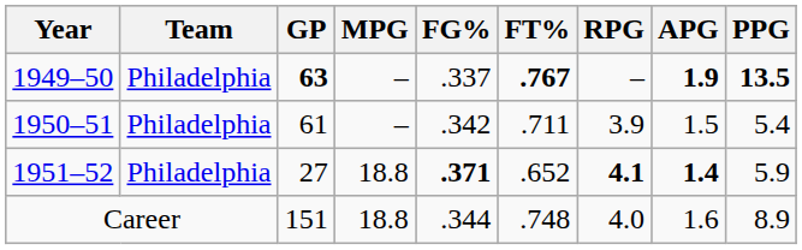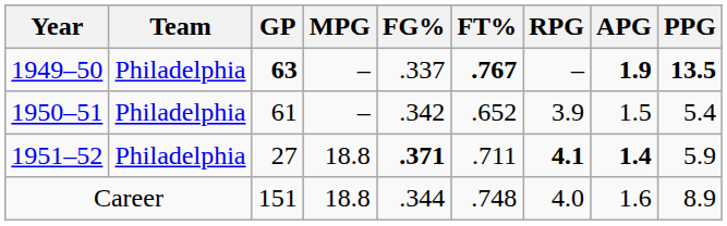1950–51 | FT%: .711 -> .652
1951–52 | FT%: .652 -> .711
